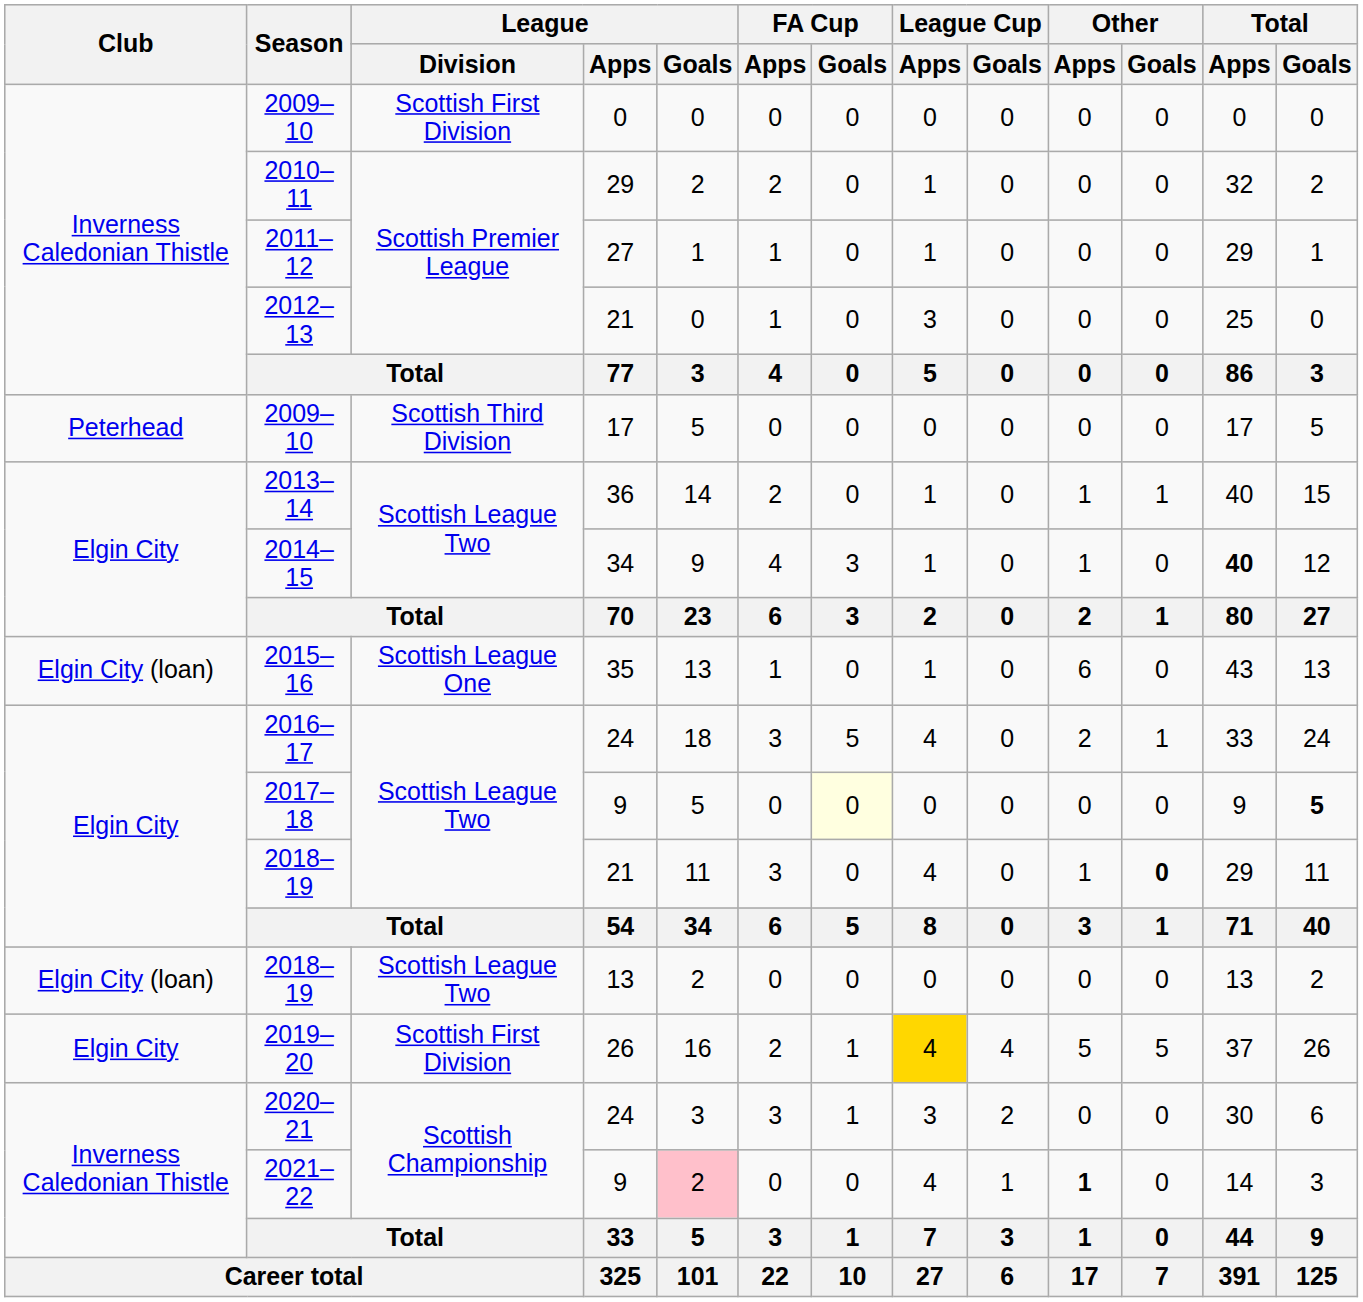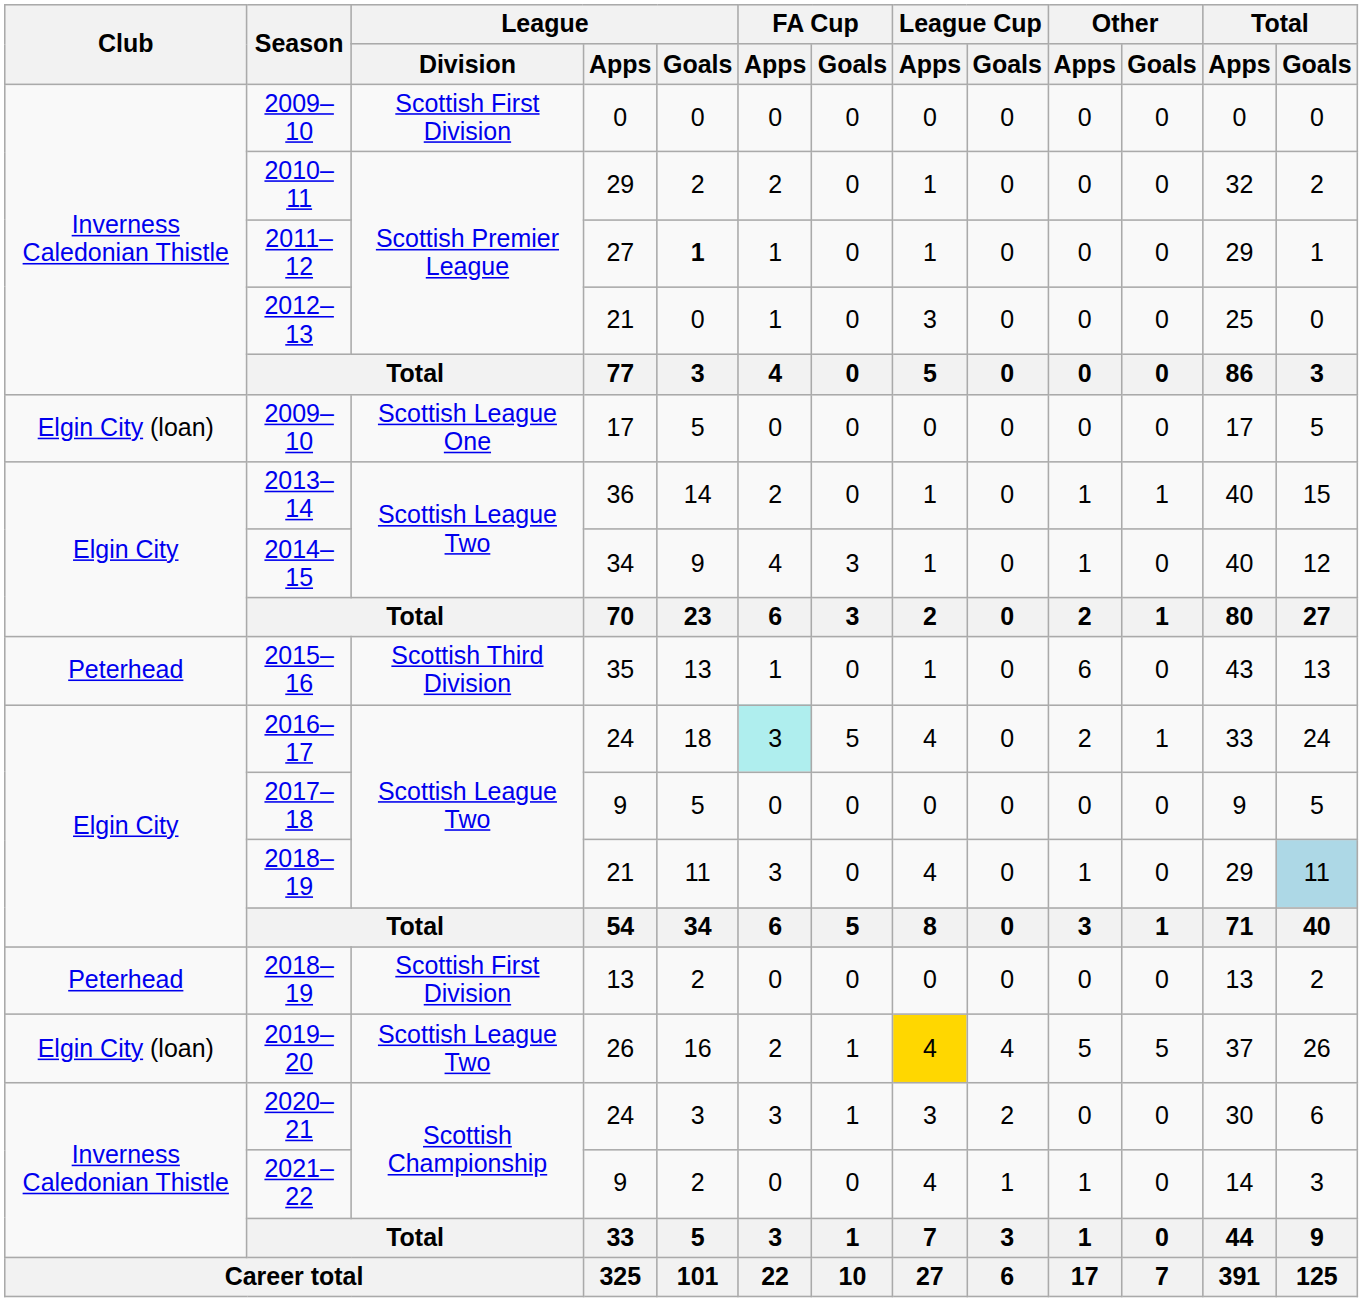2011–12 | League / Goals: normal -> bold
2009–10 / 17 | Club: Peterhead -> Elgin City (loan)
2009–10 / 17 | League / Division: Scottish Third Division -> Scottish League One
2014–15 | Total / Apps: bold -> normal
2015–16 | Club: Elgin City (loan) -> Peterhead
2015–16 | League / Division: Scottish League One -> Scottish Third Division
2016–17 | FA Cup / Apps: no background -> paleturquoise background
2017–18 | FA Cup / Goals: lightyellow background -> no background
2017–18 | Total / Goals: bold -> normal
2018–19 / 21 | Other / Goals: bold -> normal
2018–19 / 21 | Total / Goals: no background -> lightblue background
2018–19 / 13 | Club: Elgin City (loan) -> Peterhead
2018–19 / 13 | League / Division: Scottish League Two -> Scottish First Division
2019–20 | Club: Elgin City -> Elgin City (loan)
2019–20 | League / Division: Scottish First Division -> Scottish League Two
2021–22 | League / Goals: pink background -> no background
2021–22 | Other / Apps: bold -> normal
